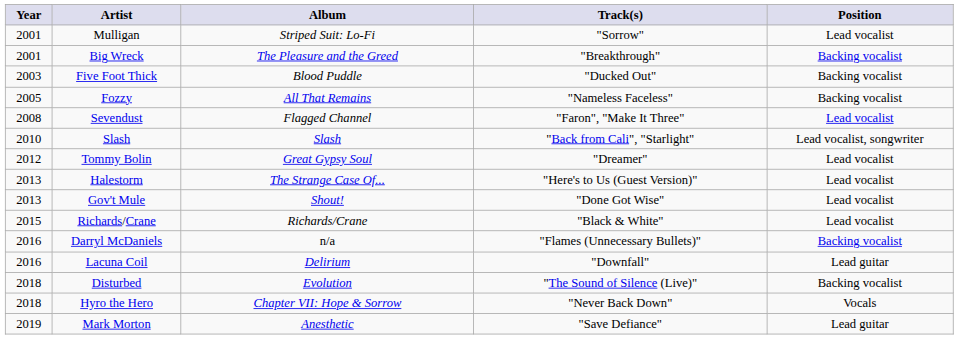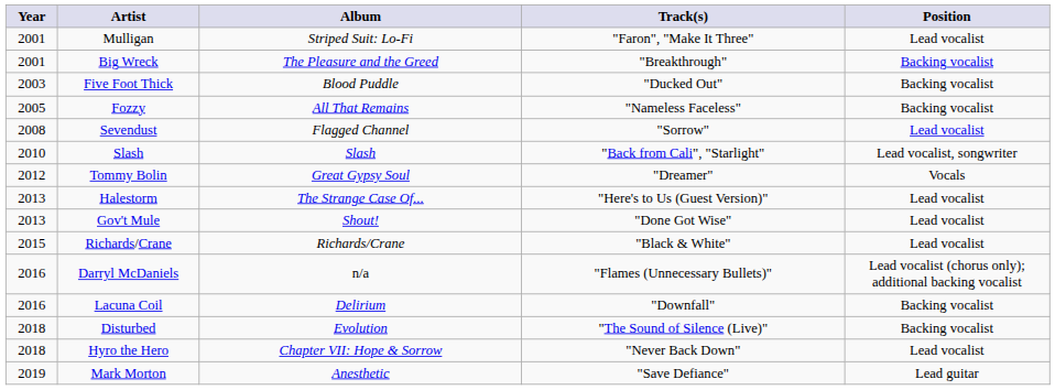Mulligan | Track(s): "Sorrow" -> "Faron", "Make It Three"
Sevendust | Track(s): "Faron", "Make It Three" -> "Sorrow"
Tommy Bolin | Position: Lead vocalist -> Vocals
Darryl McDaniels | Position: Backing vocalist -> Lead vocalist (chorus only); additional backing vocalist
Lacuna Coil | Position: Lead guitar -> Backing vocalist
Hyro the Hero | Position: Vocals -> Lead vocalist
